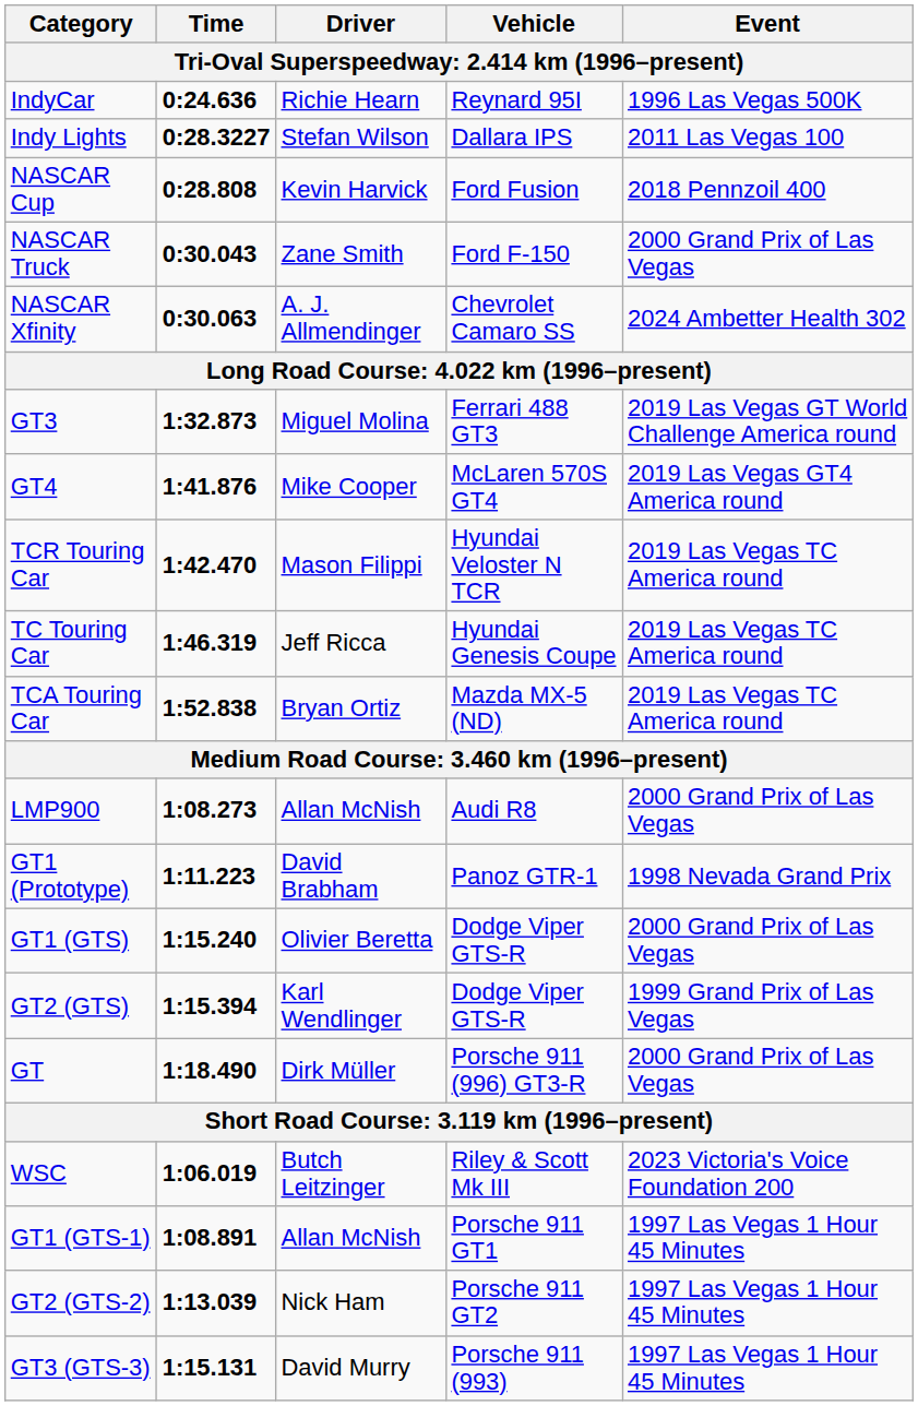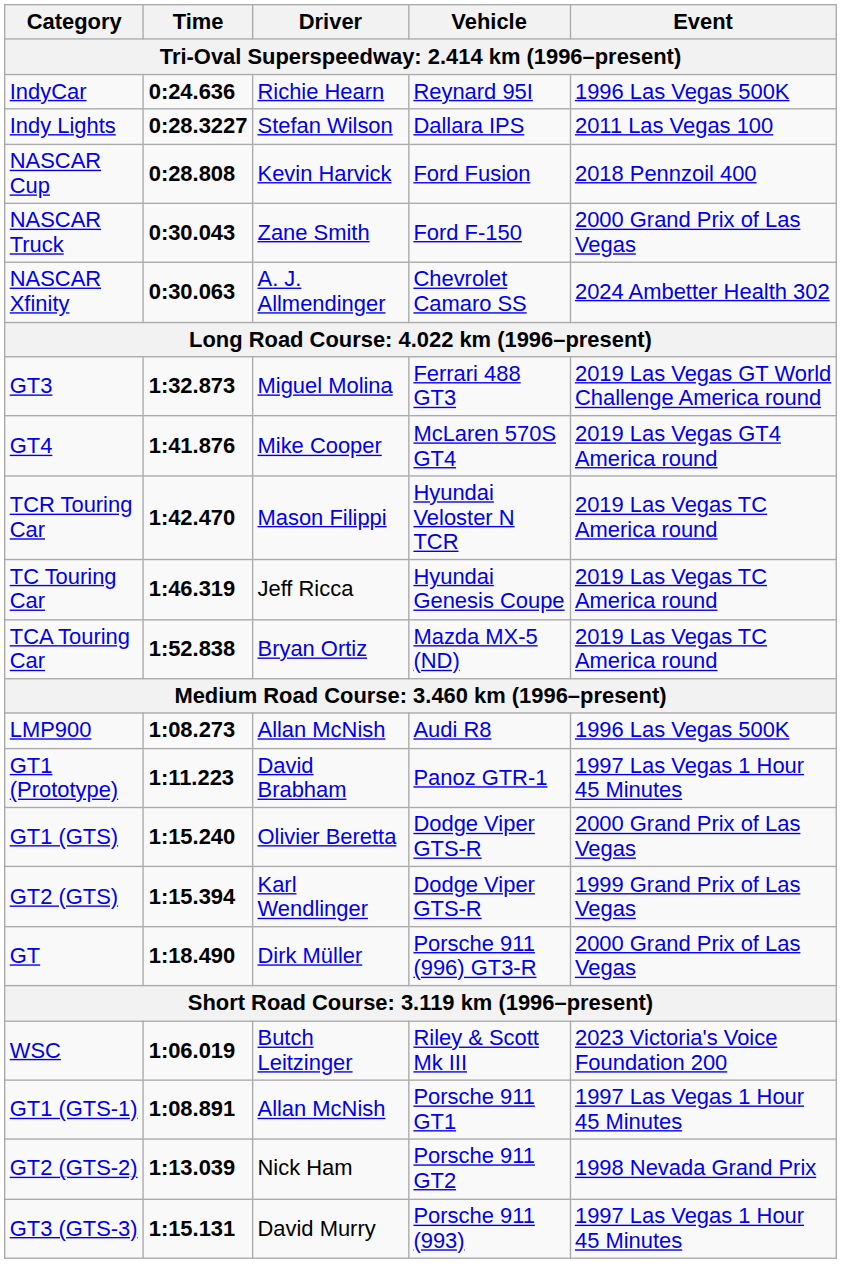LMP900 | Event: 2000 Grand Prix of Las Vegas -> 1996 Las Vegas 500K
GT1 (Prototype) | Event: 1998 Nevada Grand Prix -> 1997 Las Vegas 1 Hour 45 Minutes
GT2 (GTS-2) | Event: 1997 Las Vegas 1 Hour 45 Minutes -> 1998 Nevada Grand Prix
